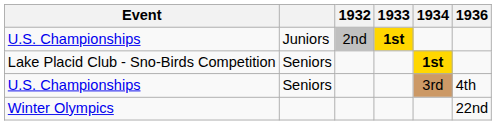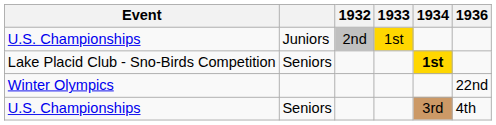U.S. Championships / Juniors | 1933: bold -> normal
rows swapped: U.S. Championships / Seniors <-> Winter Olympics
